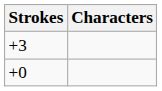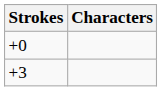rows swapped: +0 <-> +3
